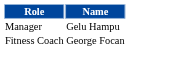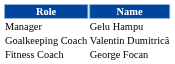+ row: Goalkeeping Coach | Valentin Dumitrică
